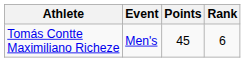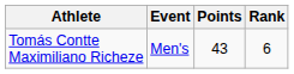Tomás Contte Maximiliano Richeze | Points: 45 -> 43
